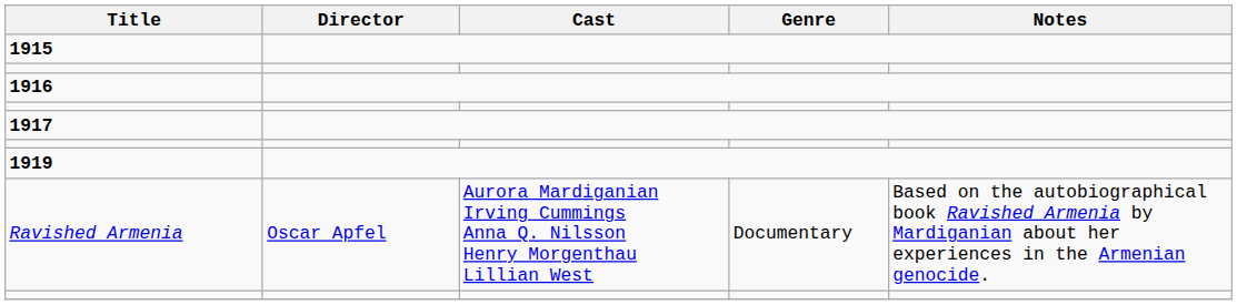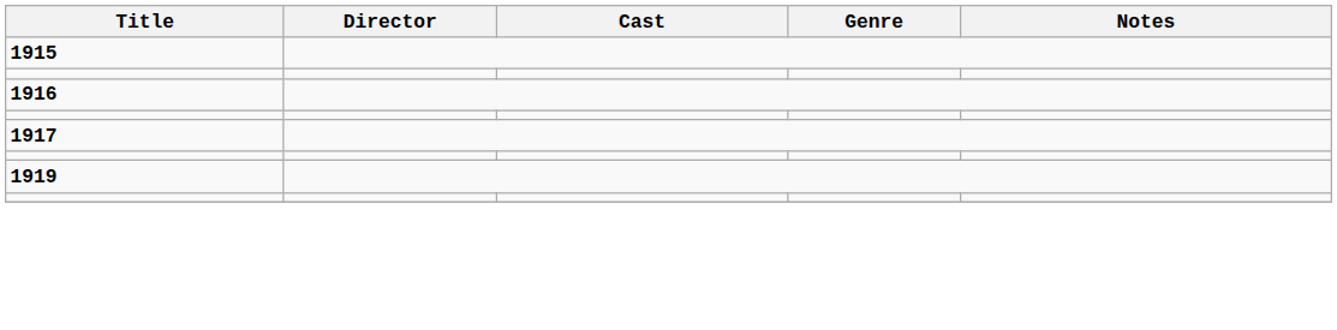- row: Ravished Armenia | Oscar Apfel | Aurora Mardiganian Irving Cummings Anna Q. Nilsson Henry Morgenthau Lillian West | Documentary | Based on the autobiographical book Ravished Armenia by Mardiganian about her experiences in the Armenian genocide.
